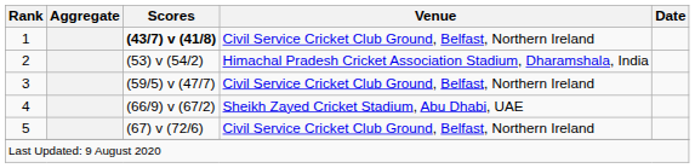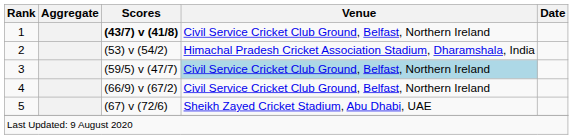3 | Venue: no background -> lightblue background
4 | Venue: Sheikh Zayed Cricket Stadium, Abu Dhabi, UAE -> Civil Service Cricket Club Ground, Belfast, Northern Ireland
5 | Venue: Civil Service Cricket Club Ground, Belfast, Northern Ireland -> Sheikh Zayed Cricket Stadium, Abu Dhabi, UAE
